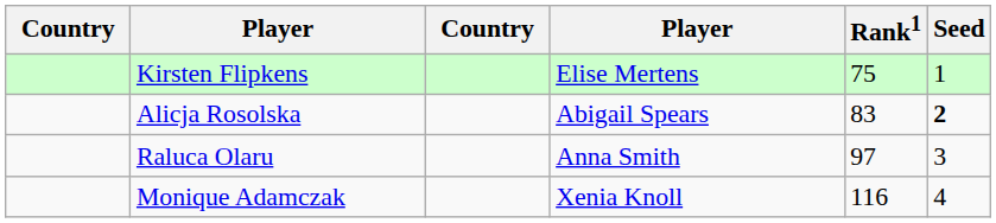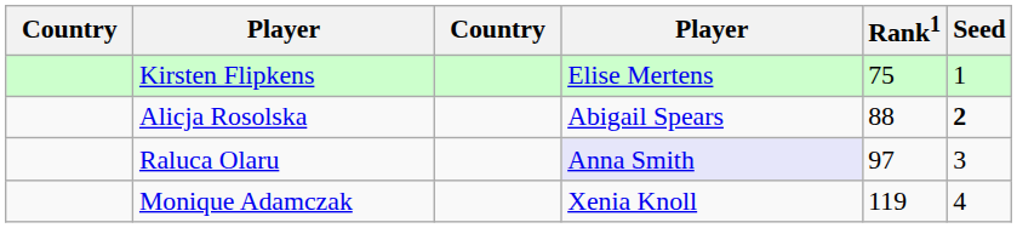Alicja Rosolska | Rank1: 83 -> 88
Raluca Olaru | column 4: no background -> lavender background
Monique Adamczak | Rank1: 116 -> 119
